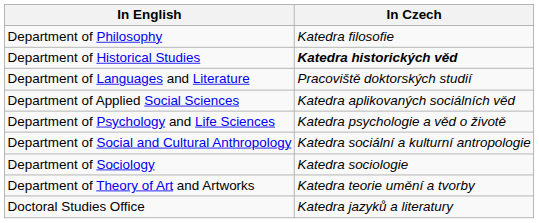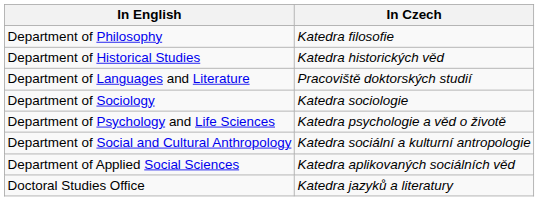Department of Historical Studies | In Czech: bold -> normal
rows swapped: Department of Applied Social Sciences <-> Department of Sociology
- row: Department of Theory of Art and Artworks | Katedra teorie umění a tvorby
